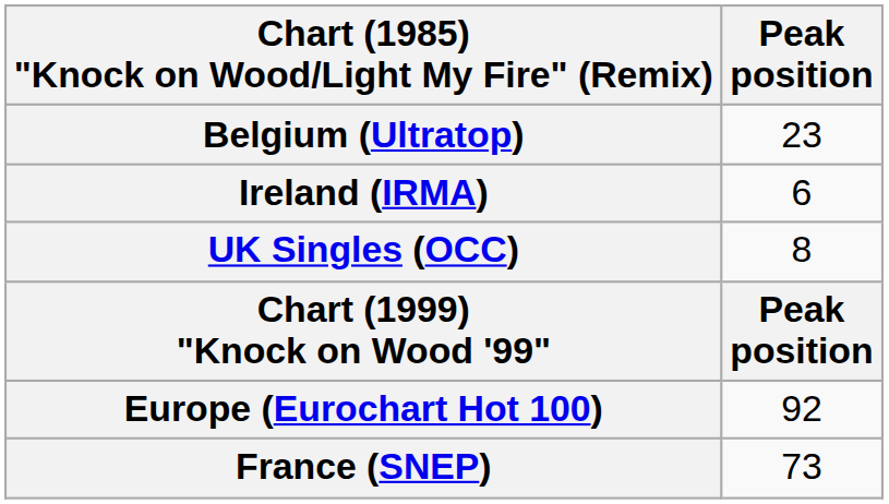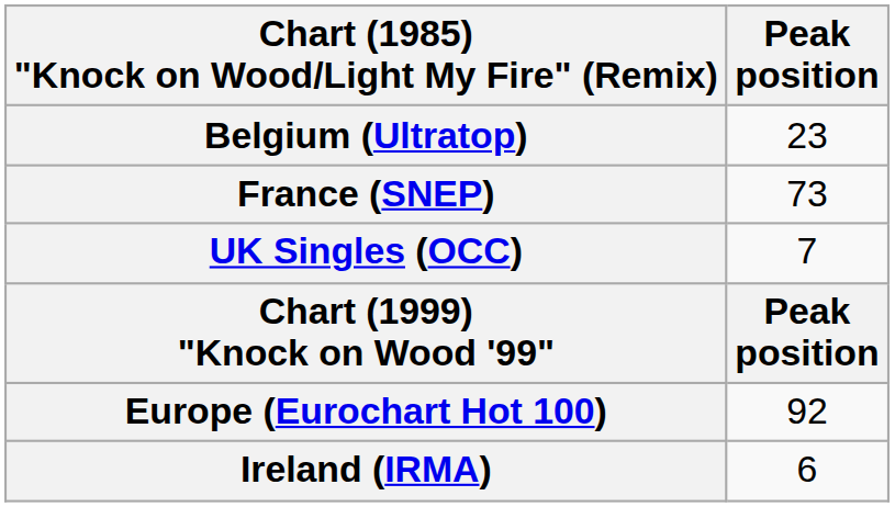rows swapped: Ireland (IRMA) <-> France (SNEP)
UK Singles (OCC) | Peak position: 8 -> 7
